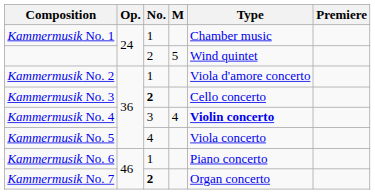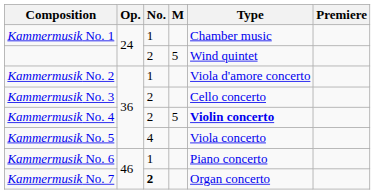Kammermusik No. 3 | No.: bold -> normal
Kammermusik No. 4 | No.: 3 -> 2
Kammermusik No. 4 | M: 4 -> 5
